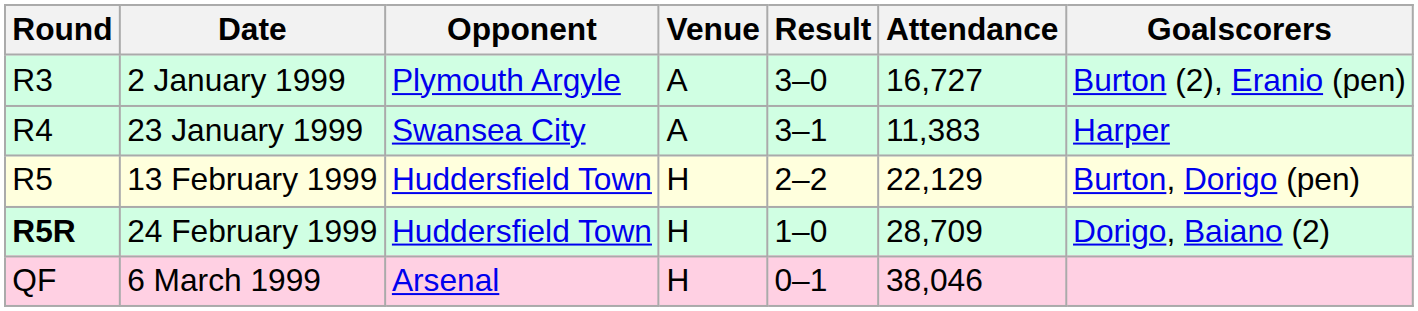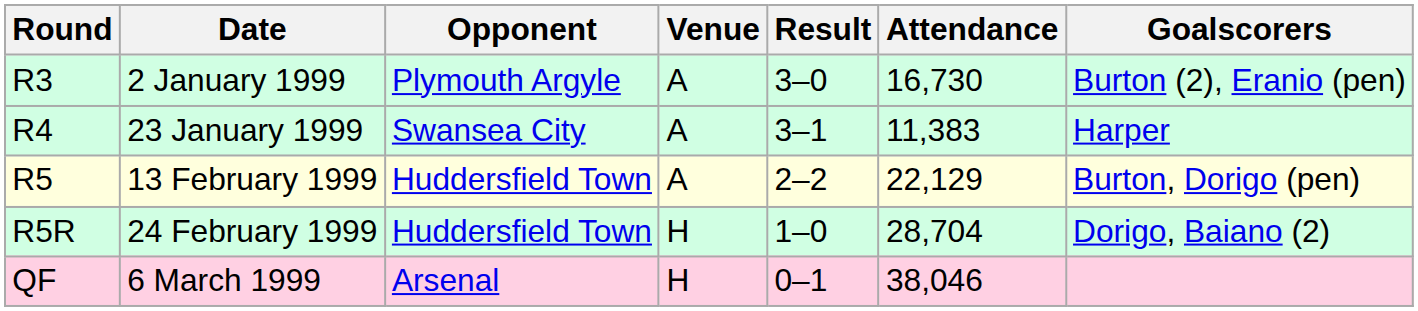2 January 1999 | Attendance: 16,727 -> 16,730
13 February 1999 | Venue: H -> A
24 February 1999 | Round: bold -> normal
24 February 1999 | Attendance: 28,709 -> 28,704
